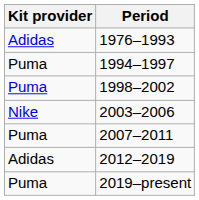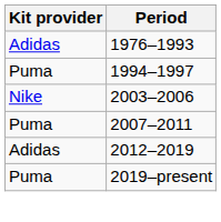- row: Puma | 1998–2002
